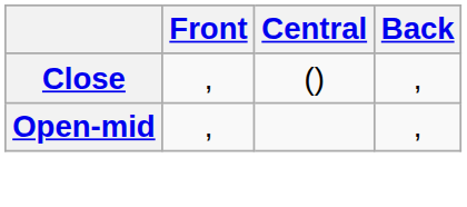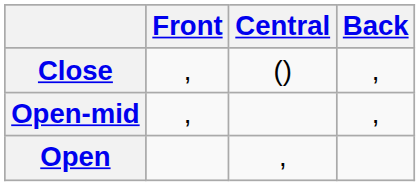+ row: Open | ,
